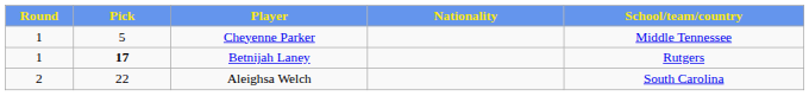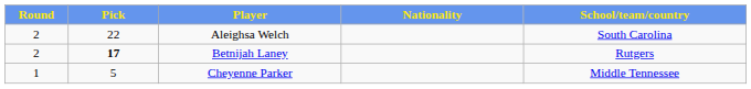rows swapped: Cheyenne Parker <-> Aleighsa Welch
Betnijah Laney | Round: 1 -> 2
